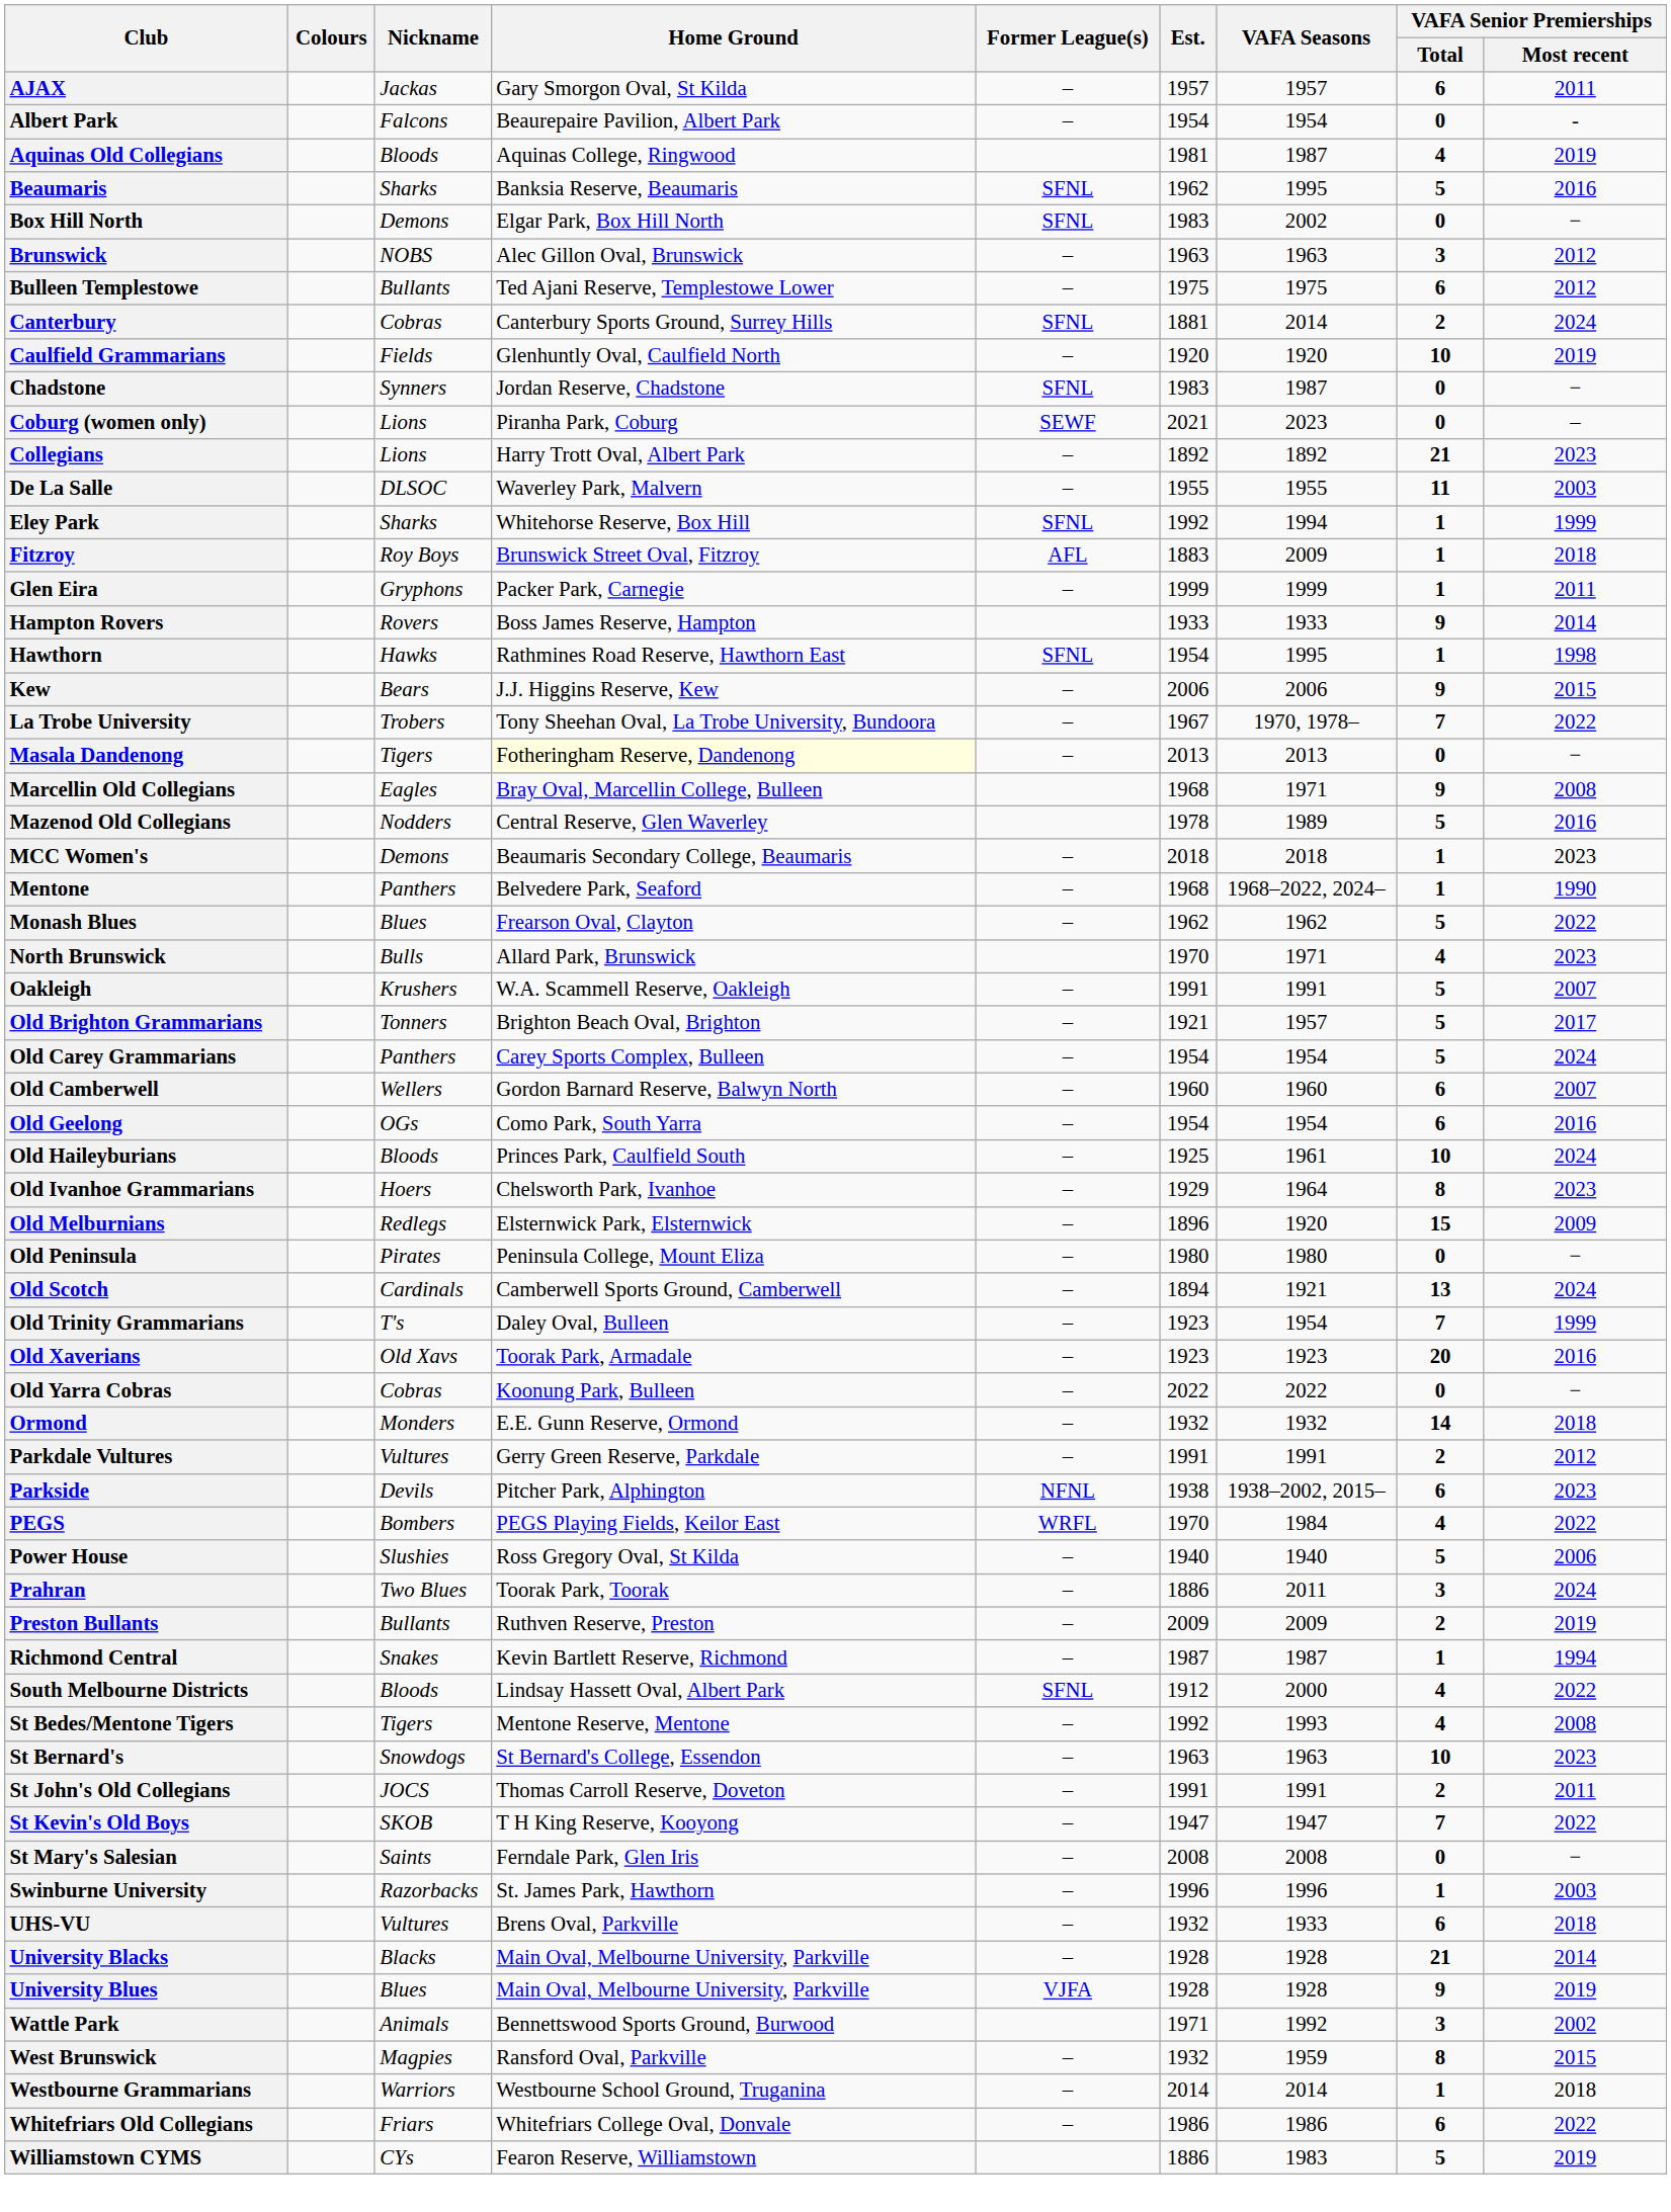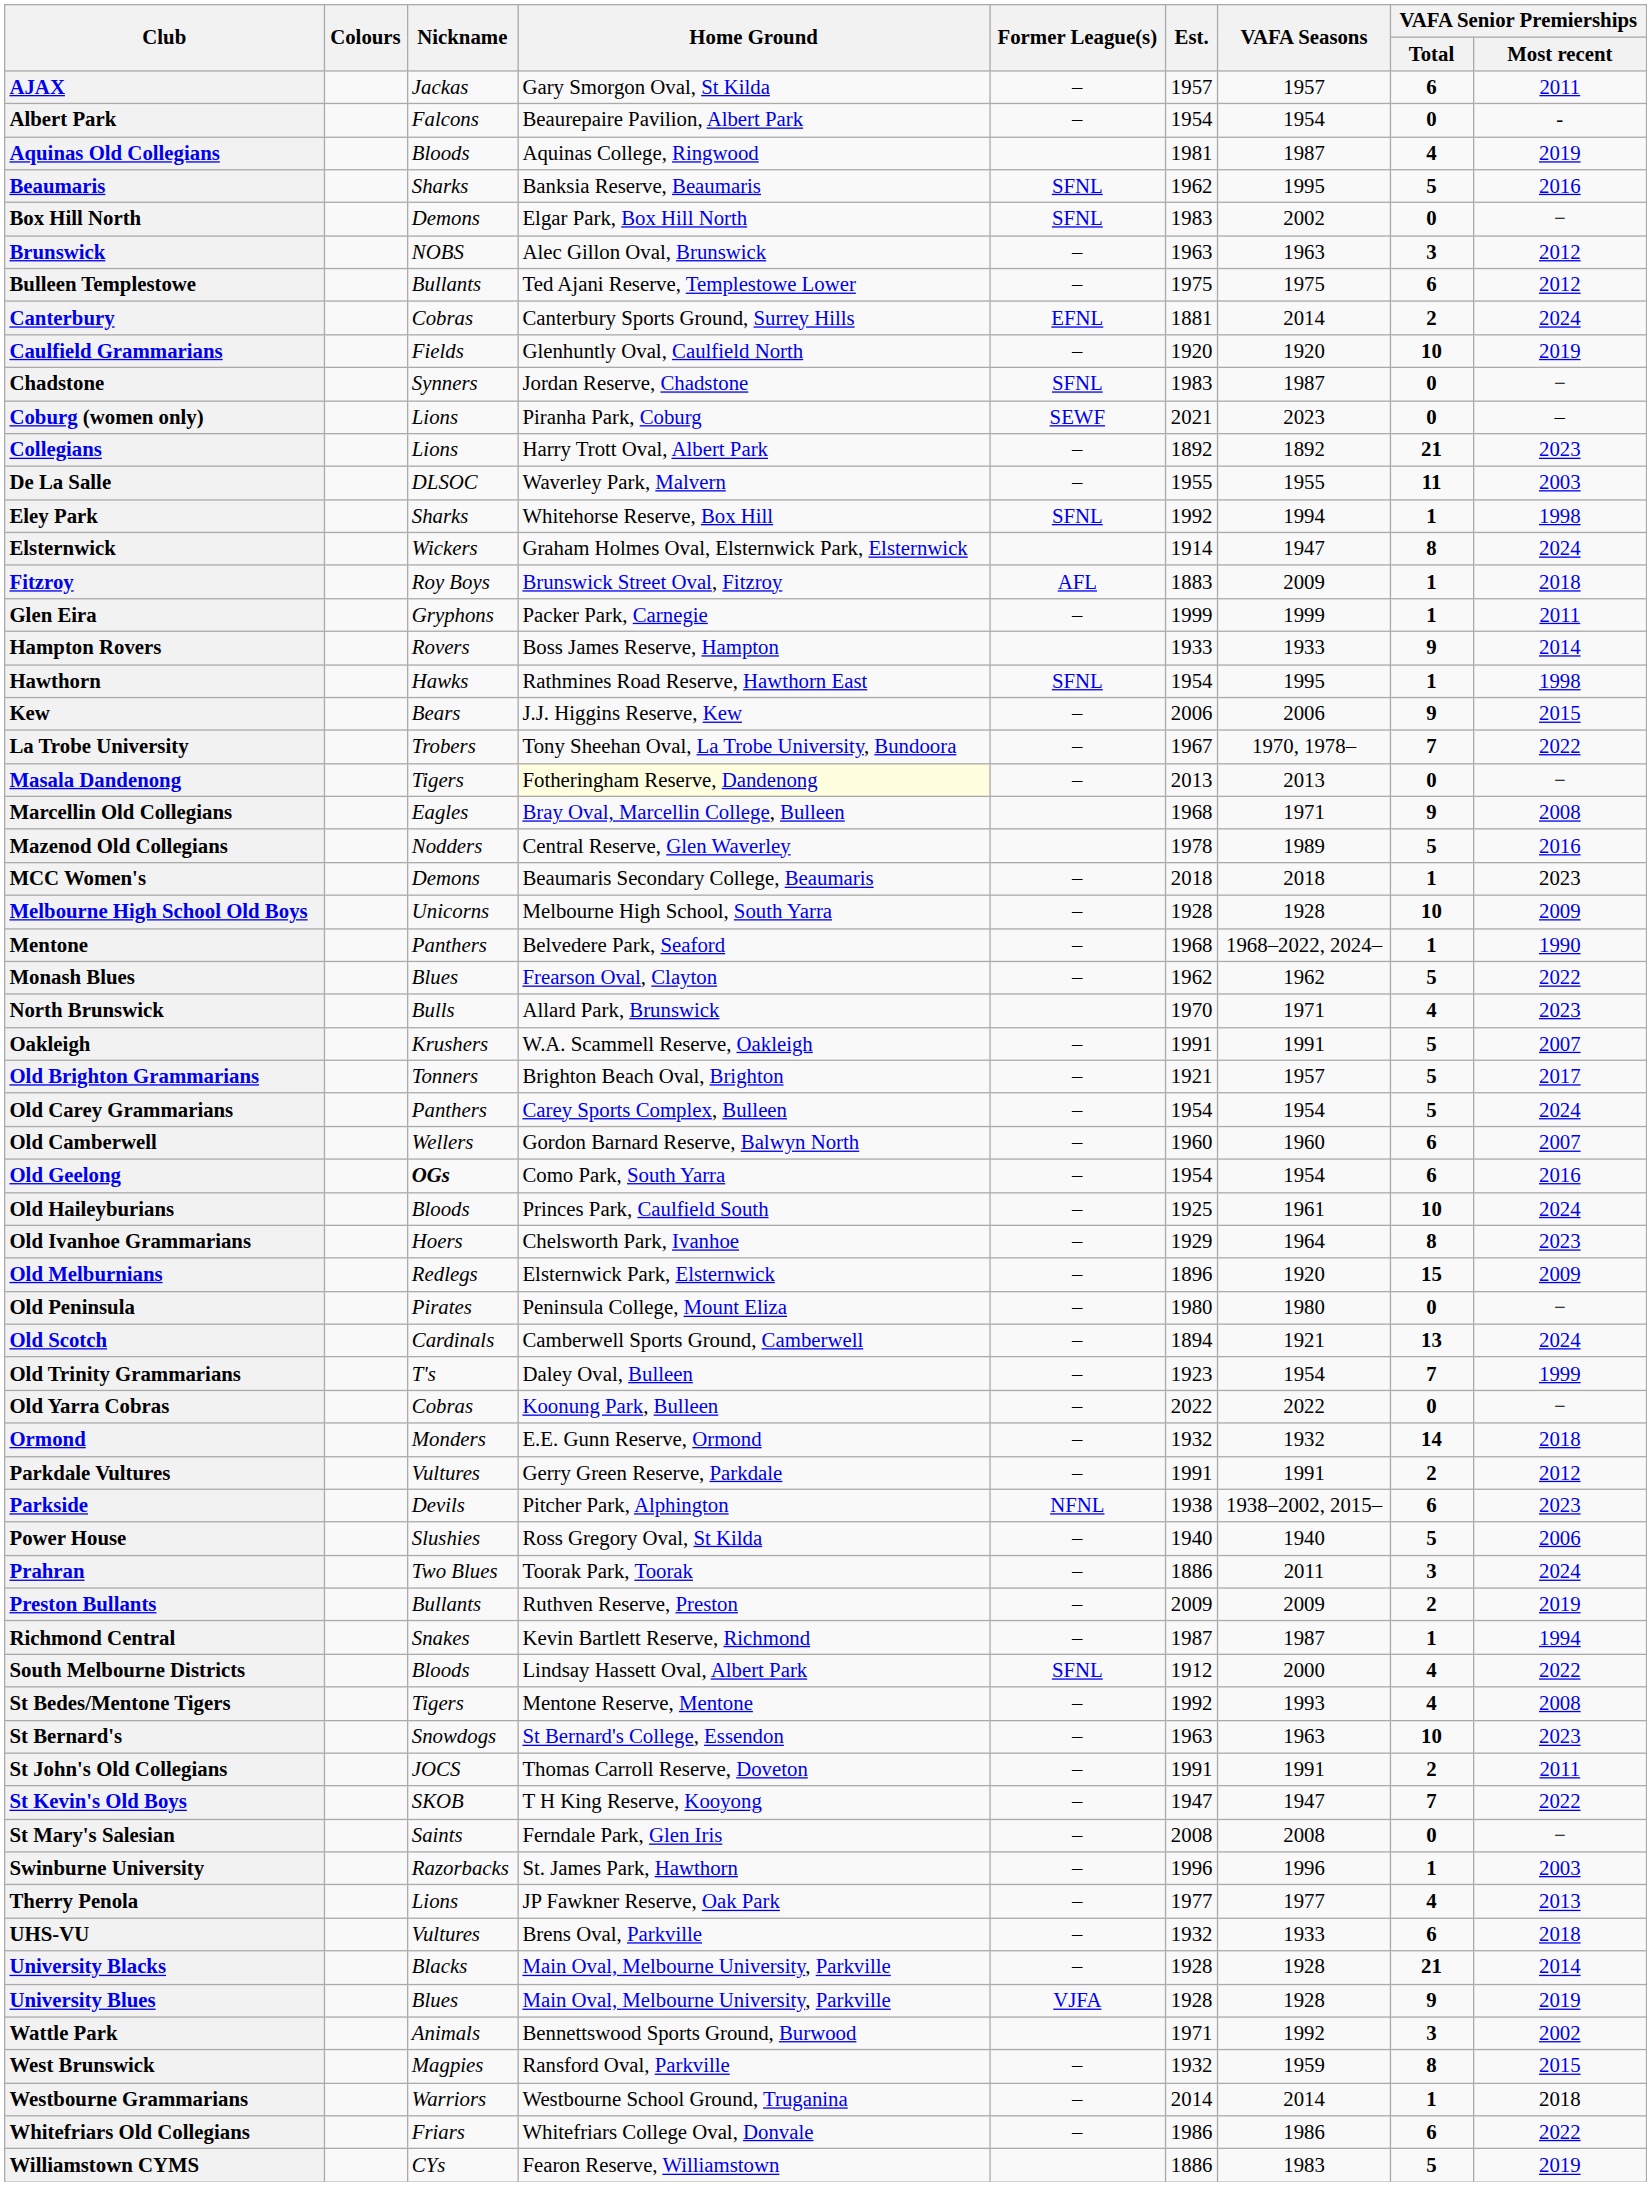Canterbury | Former League(s): SFNL -> EFNL
Eley Park | VAFA Senior Premierships / Most recent: 1999 -> 1998
+ row: Elsternwick | Wickers | Graham Holmes Oval, Elsternwick Park, Elsternwick | 1914 | 1947 | 8 | 2024
+ row: Melbourne High School Old Boys | Unicorns | Melbourne High School, South Yarra | – | 1928 | 1928 | 10 | 2009
Old Geelong | Nickname: normal -> bold
- row: Old Xaverians | Old Xavs | Toorak Park, Armadale | – | 1923 | 1923 | 20 | 2016
- row: PEGS | Bombers | PEGS Playing Fields, Keilor East | WRFL | 1970 | 1984 | 4 | 2022
+ row: Therry Penola | Lions | JP Fawkner Reserve, Oak Park | – | 1977 | 1977 | 4 | 2013
